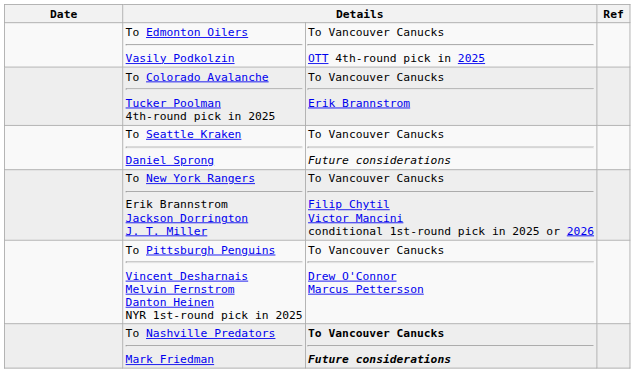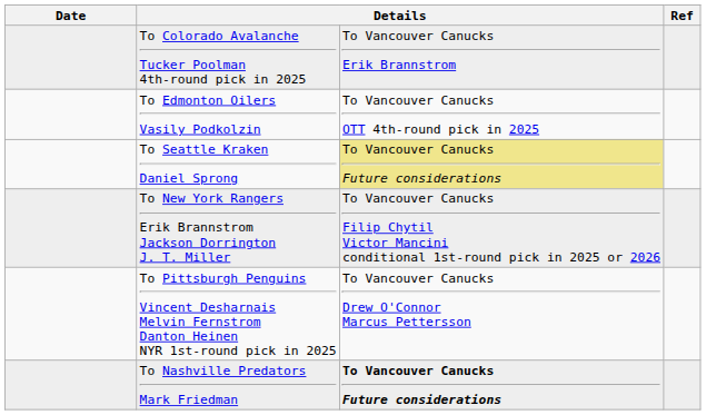rows swapped: To Edmonton Oilers Vasily Podkolzin <-> To Colorado Avalanche Tucker Poolman 4th-round pick in 2025
To Seattle Kraken Daniel Sprong | column 3: no background -> khaki background
